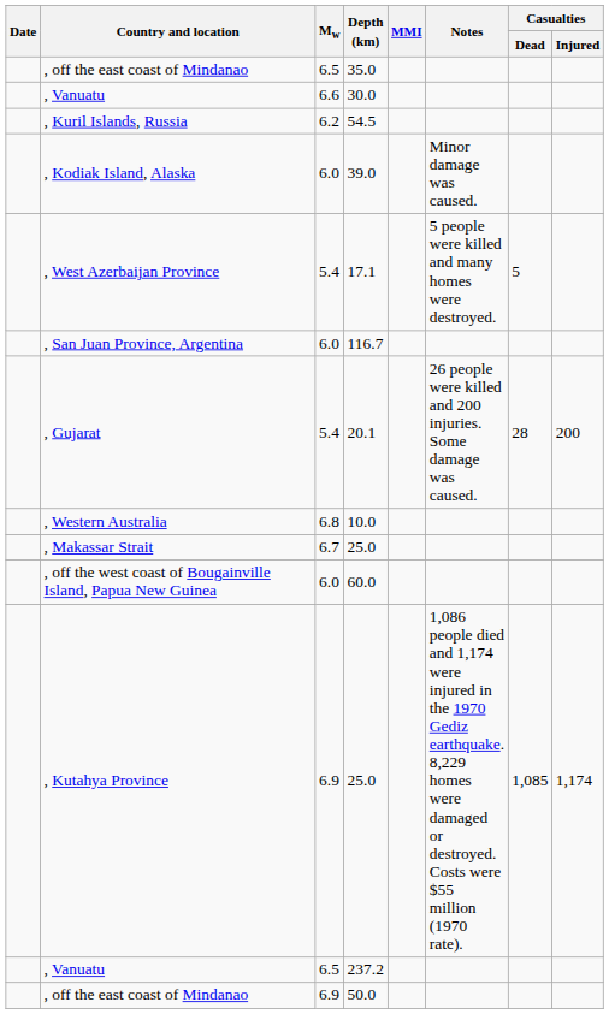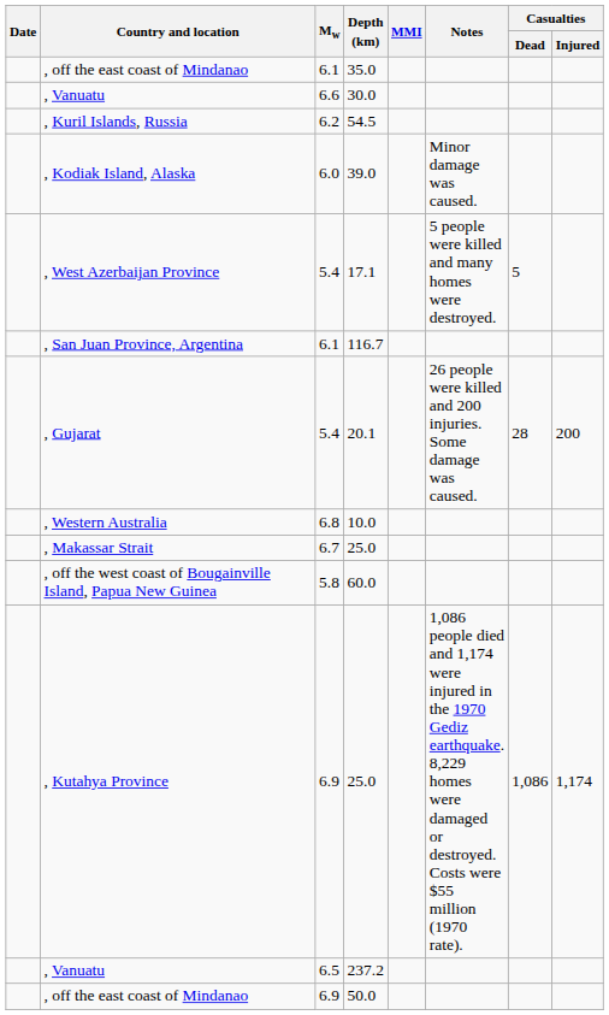35.0 | Mw: 6.5 -> 6.1
116.7 | Mw: 6.0 -> 6.1
60.0 | Mw: 6.0 -> 5.8
, Kutahya Province / 25.0 | Casualties / Dead: 1,085 -> 1,086
